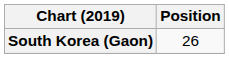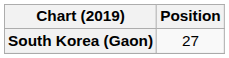South Korea (Gaon) | Position: 26 -> 27
